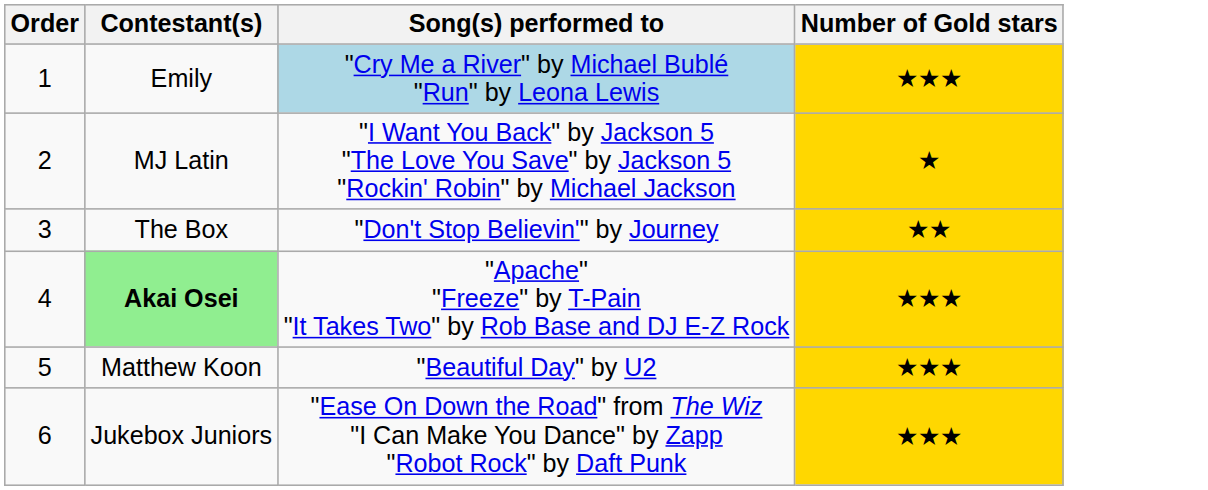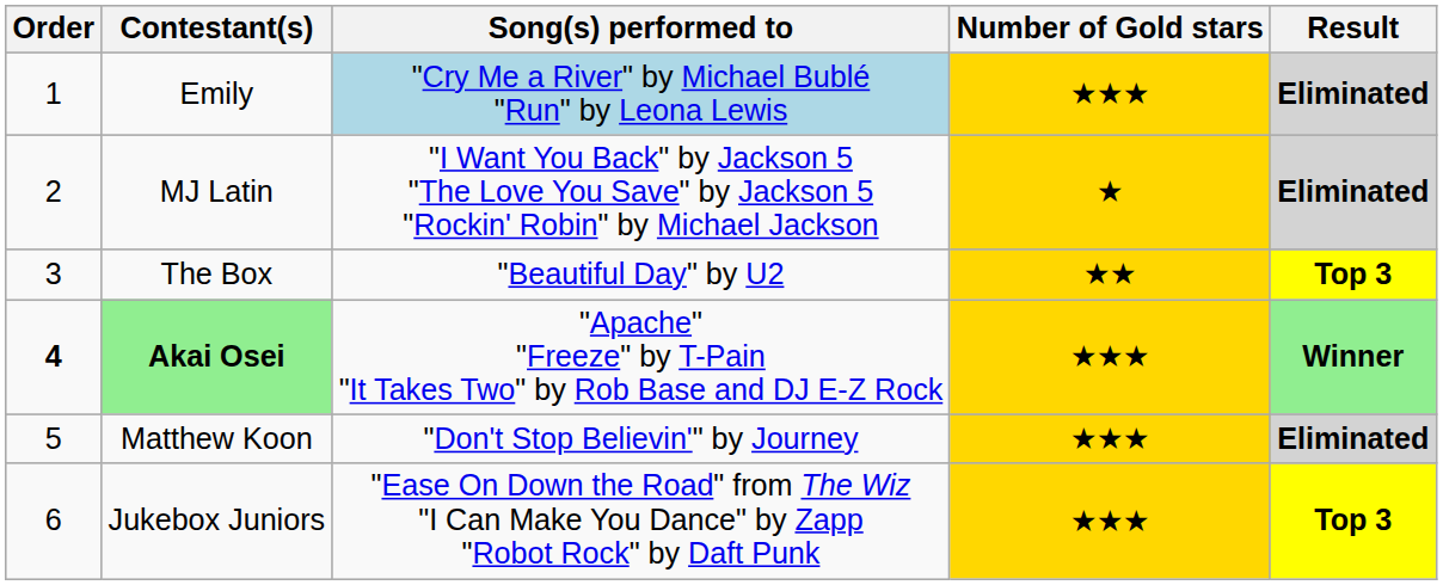+ column: Result | Eliminated | Eliminated | Top 3 | Winner | Eliminated | Top 3
The Box | Song(s) performed to: "Don't Stop Believin'" by Journey -> "Beautiful Day" by U2
Akai Osei | Order: normal -> bold
Matthew Koon | Song(s) performed to: "Beautiful Day" by U2 -> "Don't Stop Believin'" by Journey
